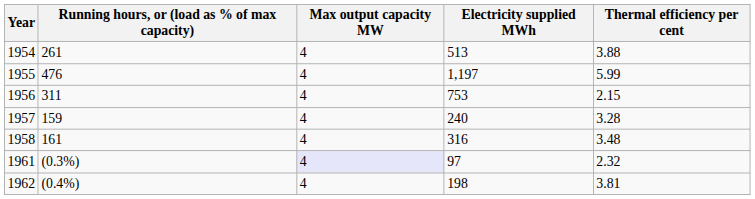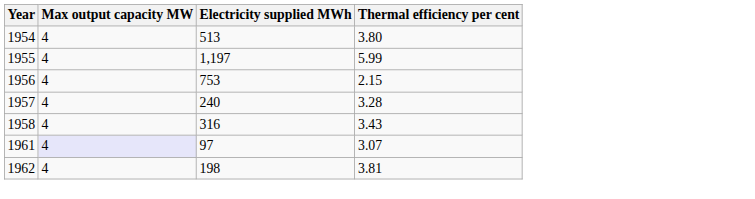- column: Running hours, or (load as % of max capacity) | 261 | 476 | 311 | 159 | 161 | (0.3%) | (0.4%)
1954 | Thermal efficiency per cent: 3.88 -> 3.80
1958 | Thermal efficiency per cent: 3.48 -> 3.43
1961 | Thermal efficiency per cent: 2.32 -> 3.07
